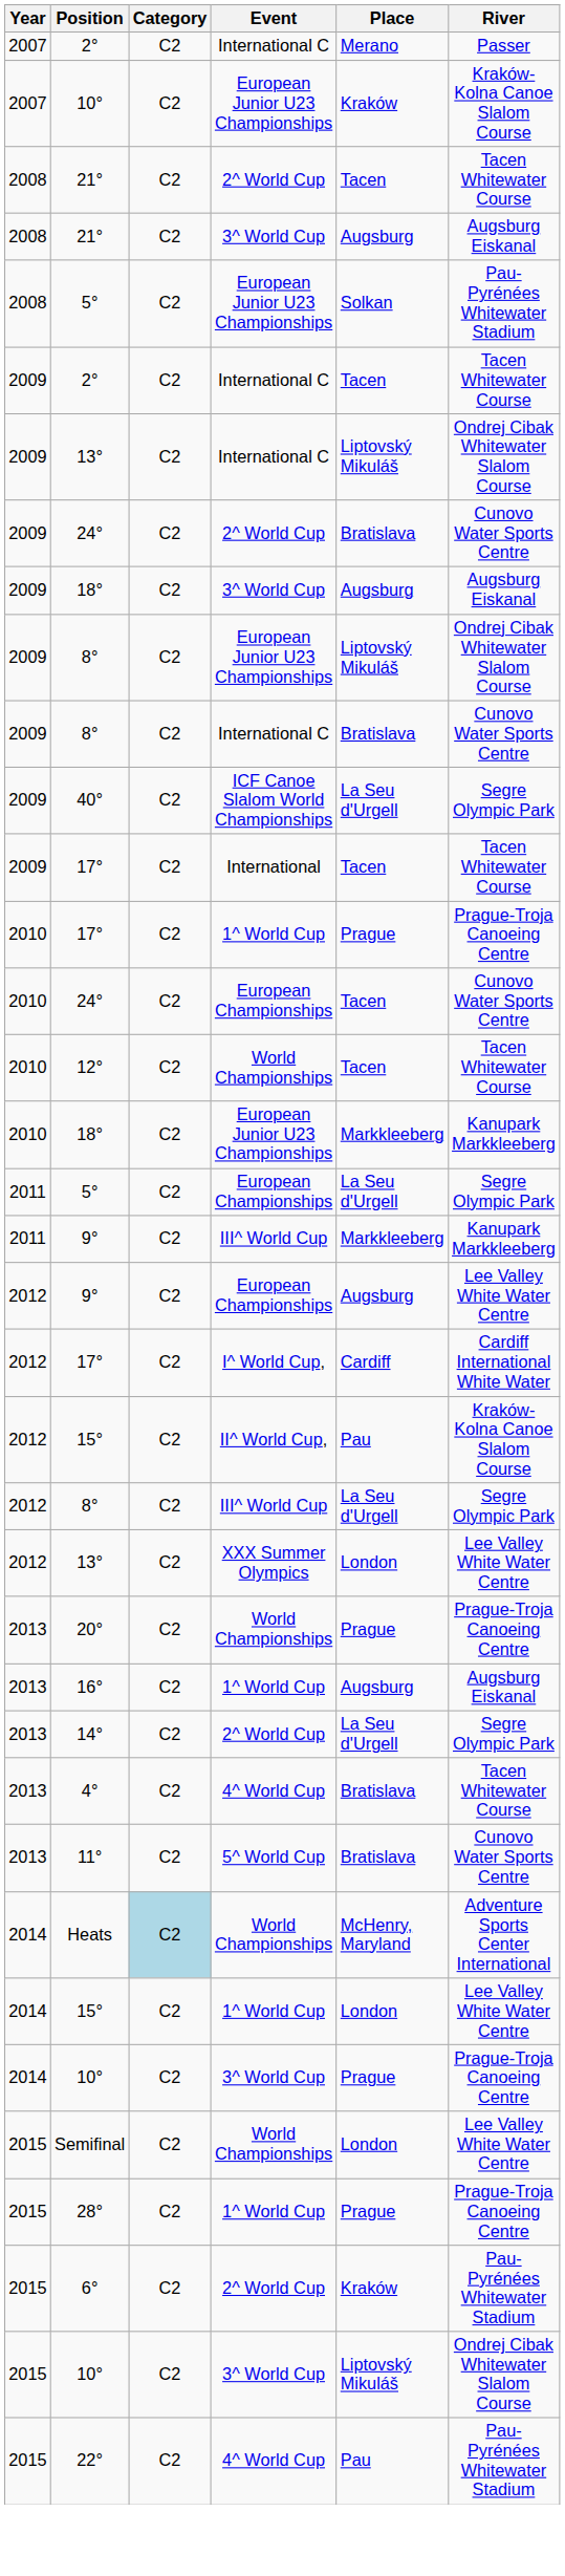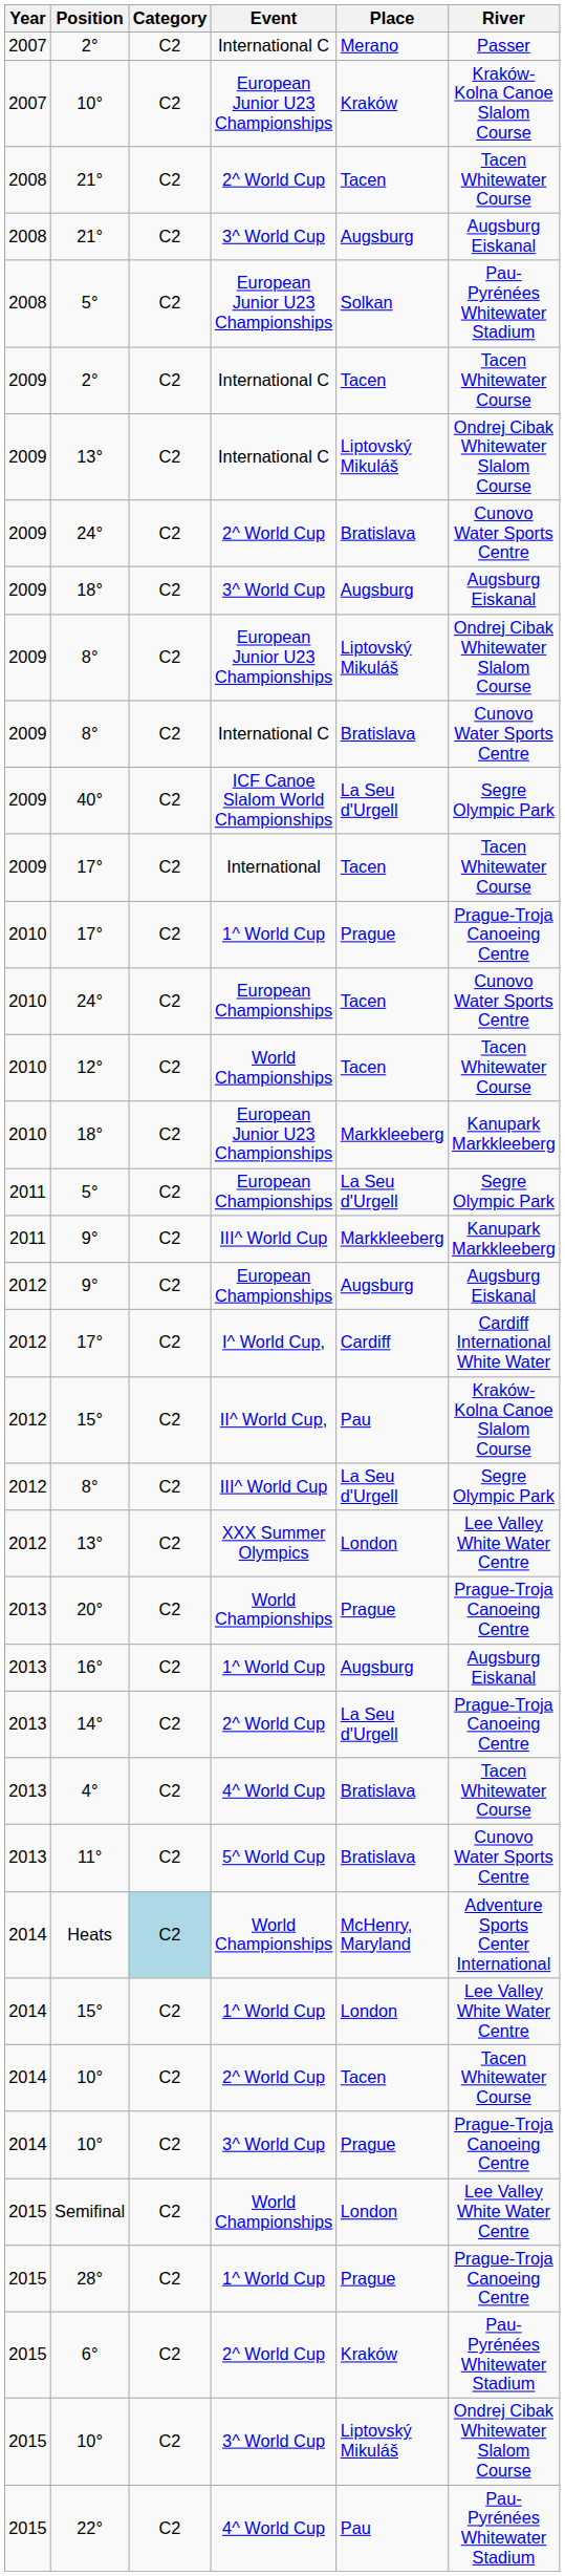9° / European Championships | River: Lee Valley White Water Centre -> Augsburg Eiskanal
14° | River: Segre Olympic Park -> Prague-Troja Canoeing Centre
+ row: 2014 | 10° | C2 | 2^ World Cup | Tacen | Tacen Whitewater Course
